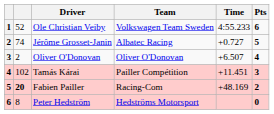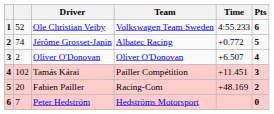Jérôme Grosset-Janin | Time: +0.727 -> +0.772
Fabien Pailler | column 2: bold -> normal
Peter Hedström | column 2: 8 -> 7
